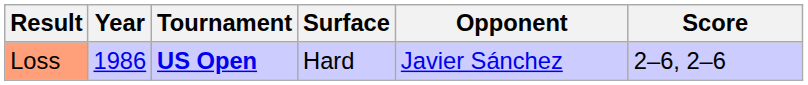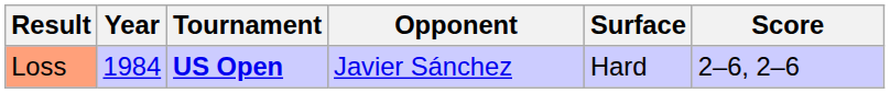columns swapped: Surface <-> Opponent
Loss | Year: 1986 -> 1984
